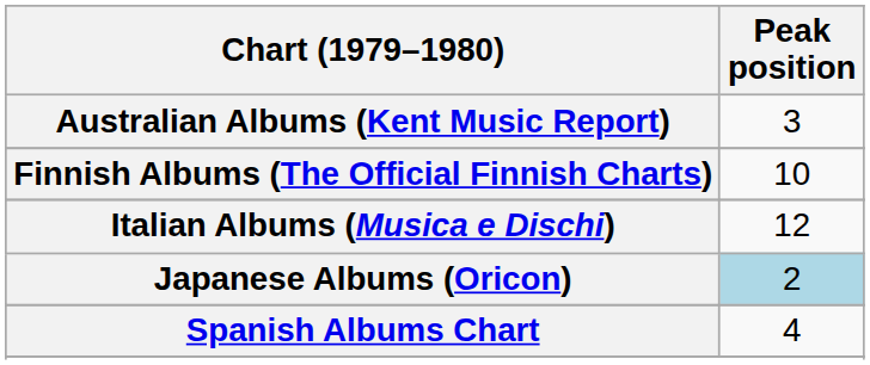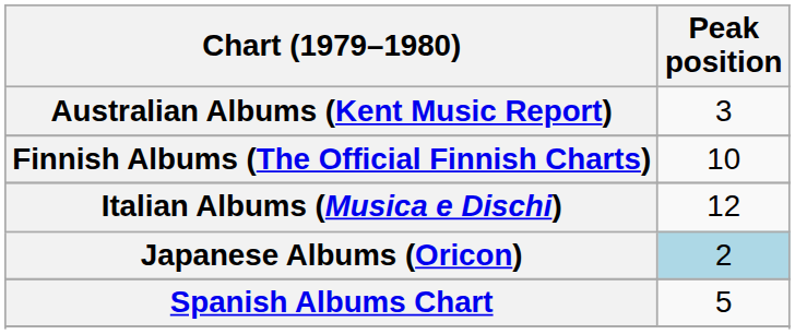Spanish Albums Chart | Peak position: 4 -> 5
